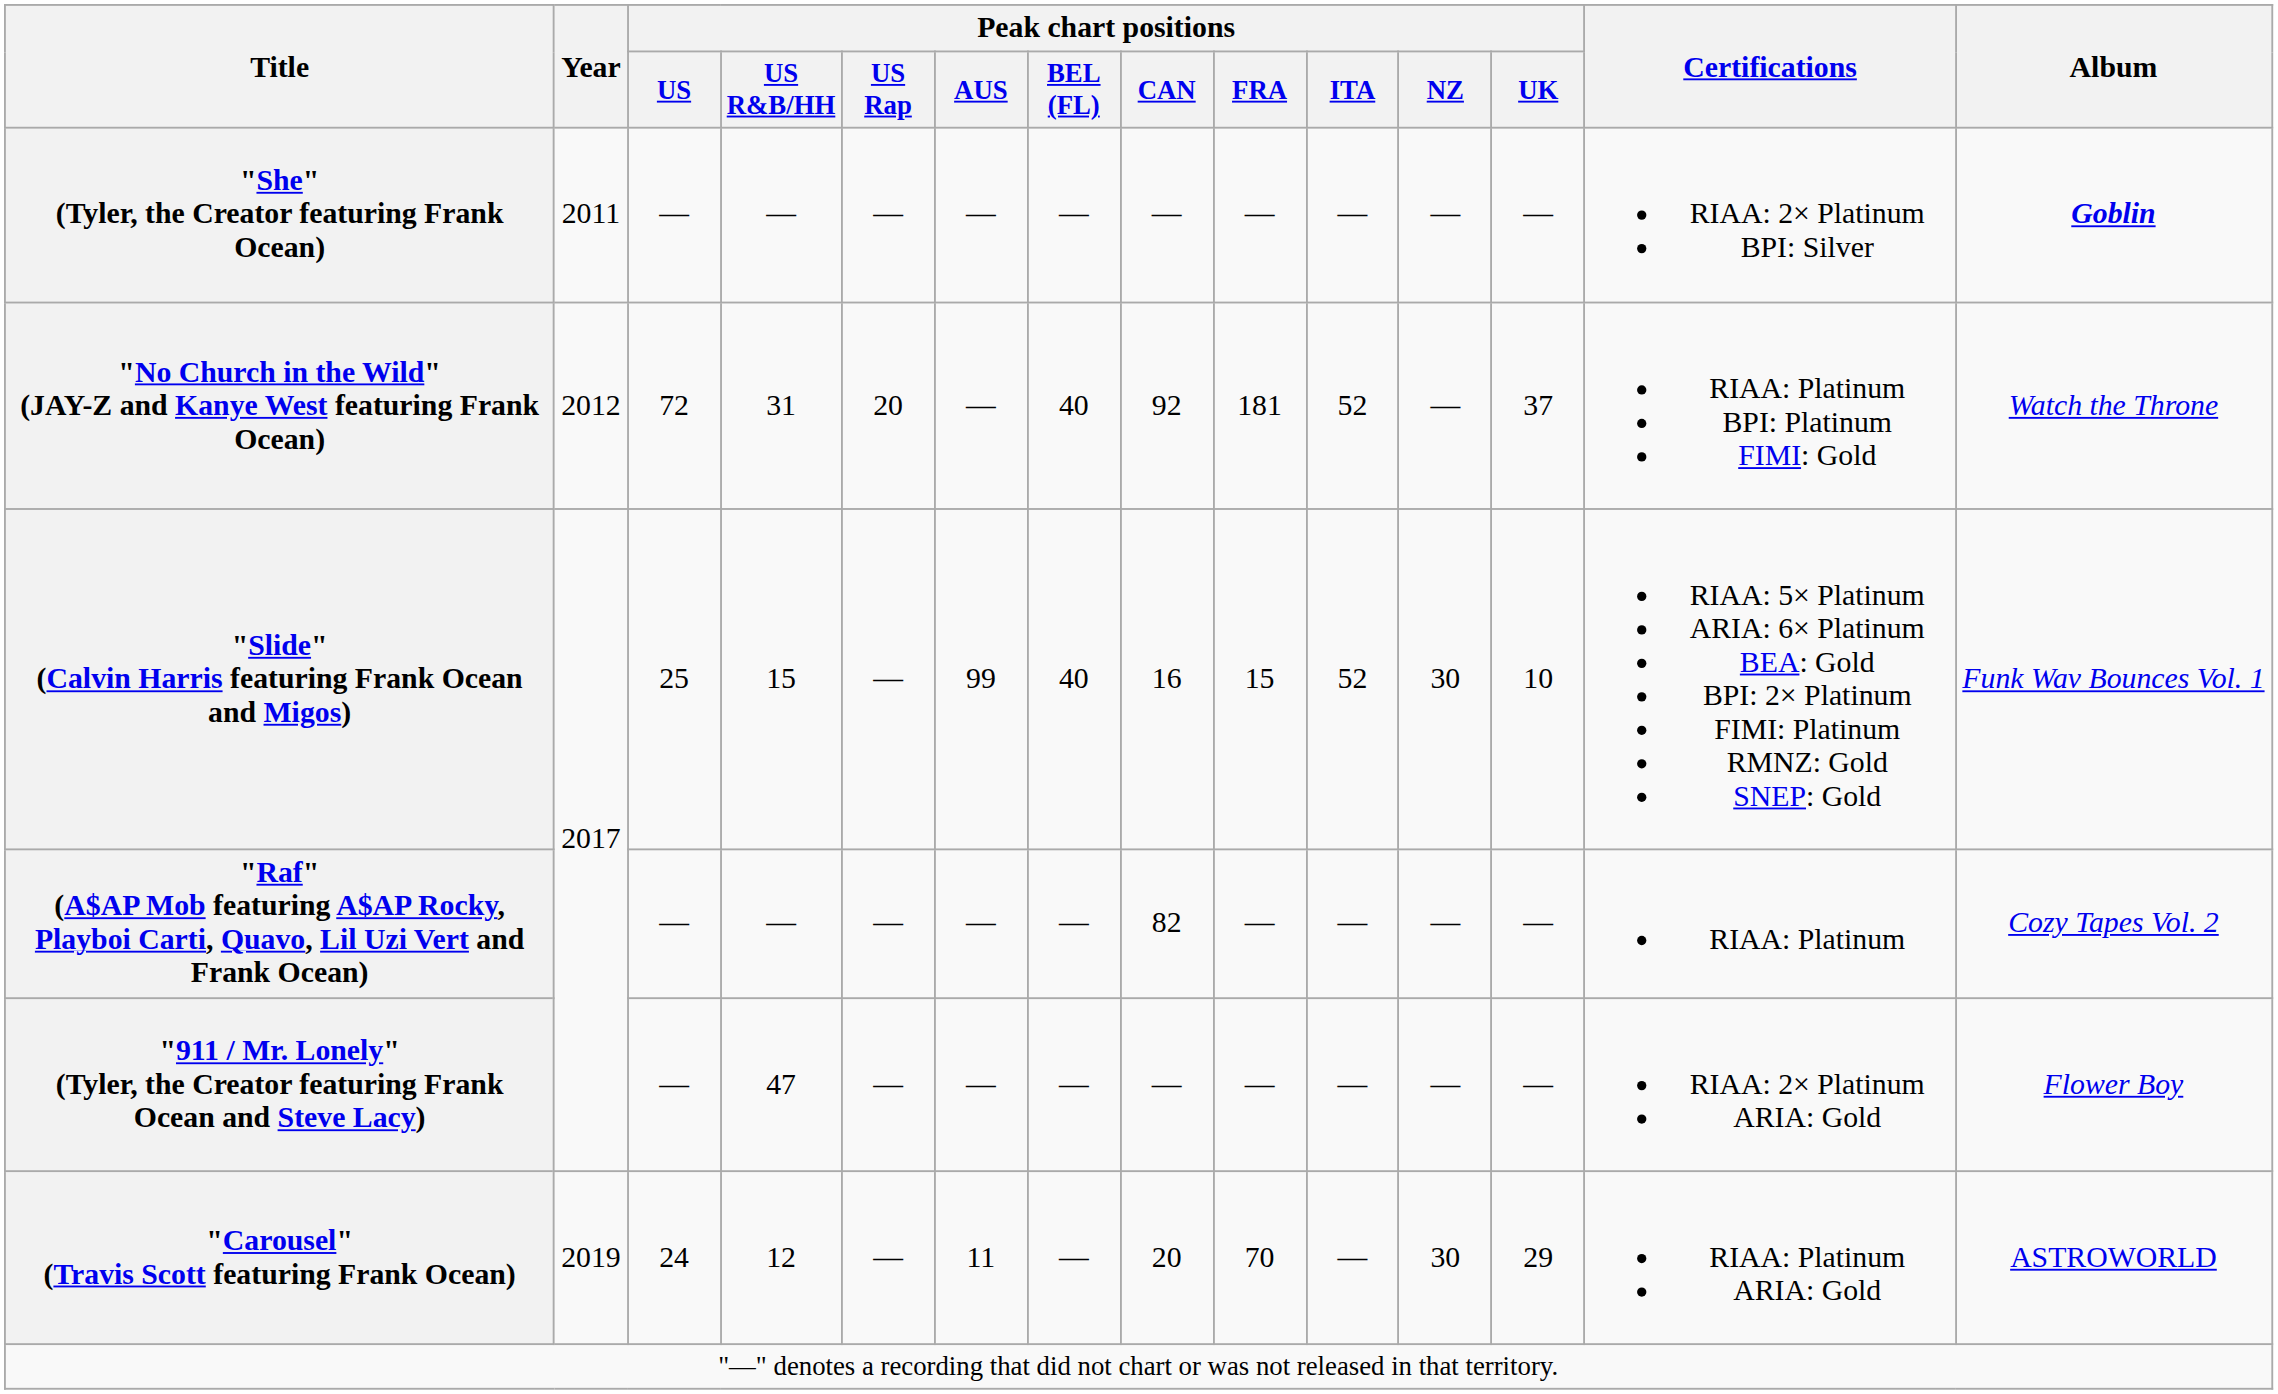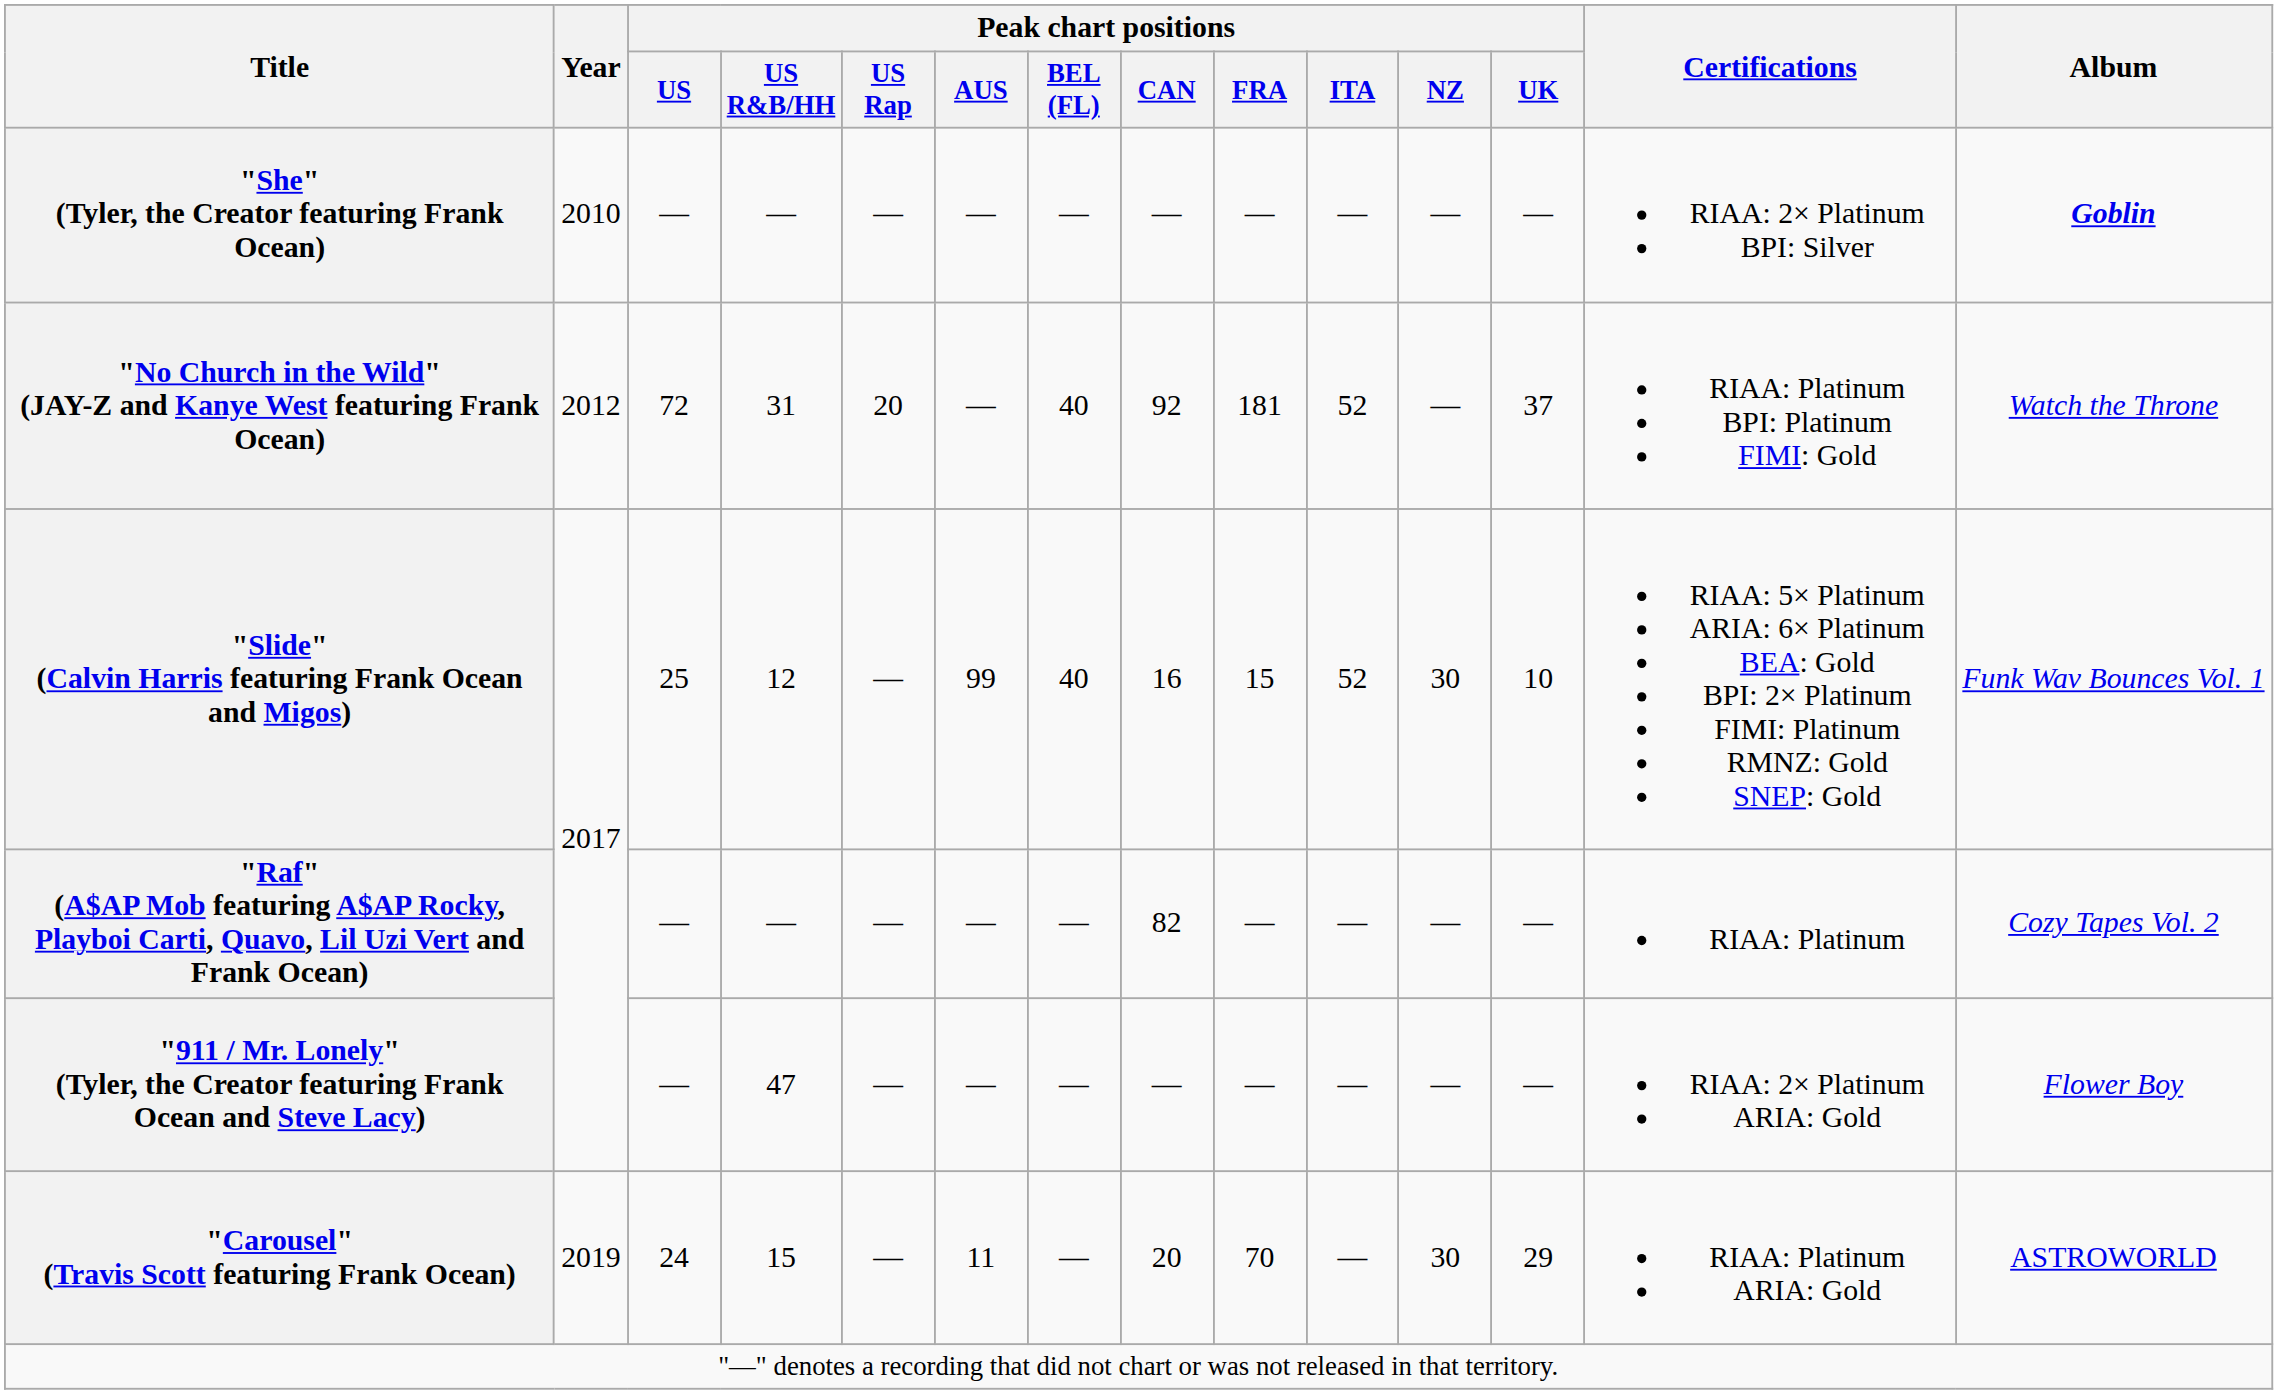"She" (Tyler, the Creator featuring Frank Ocean) | Year: 2011 -> 2010
"Slide" (Calvin Harris featuring Frank Ocean and Migos) | Peak chart positions / US R&B/HH: 15 -> 12
"Carousel" (Travis Scott featuring Frank Ocean) | Peak chart positions / US R&B/HH: 12 -> 15
